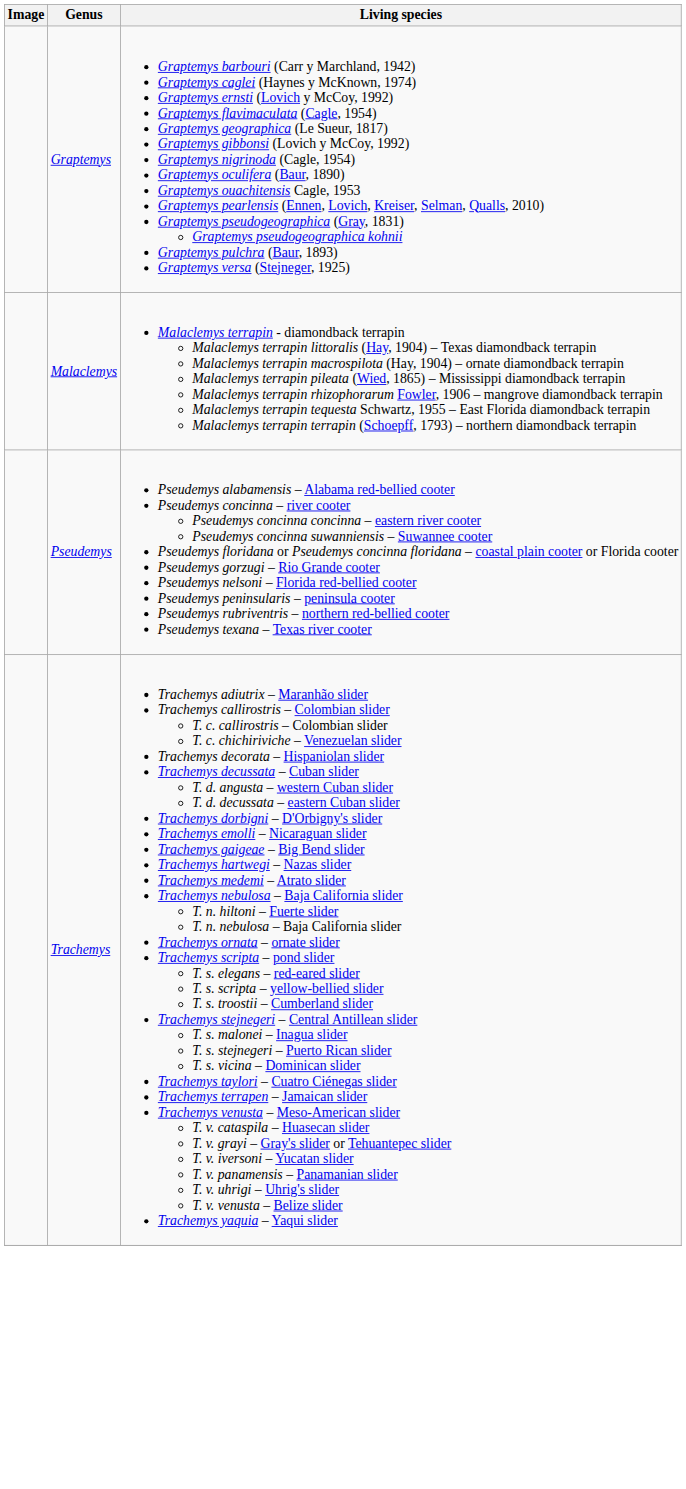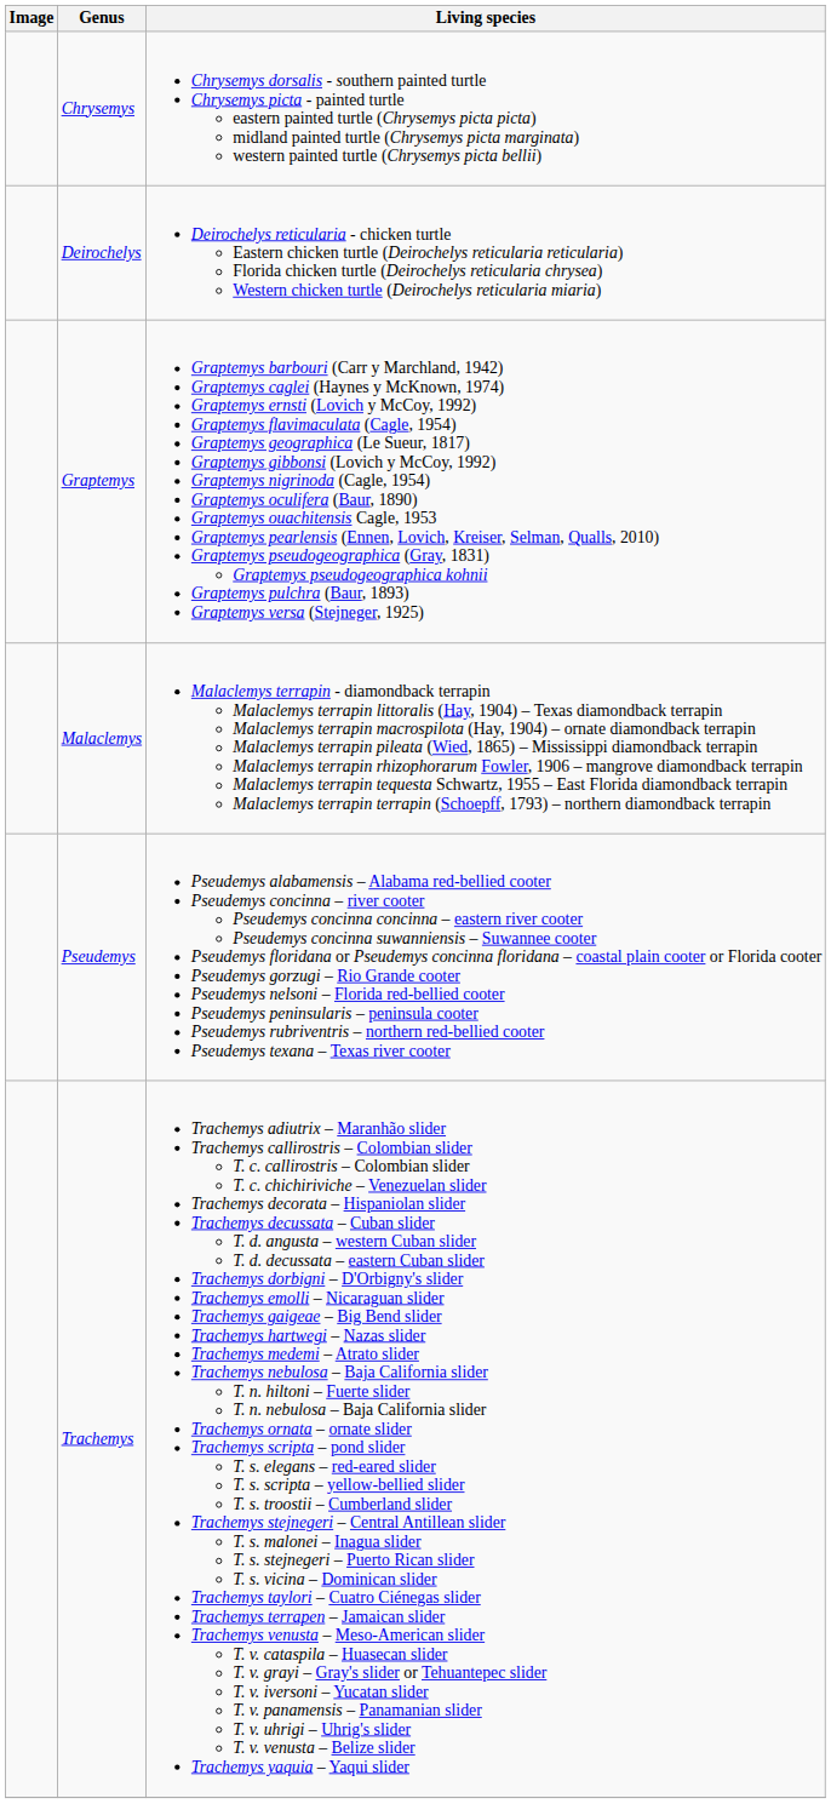+ row: Chrysemys | Chrysemys dorsalis - southern painted turtle Chrysemys picta - painted turtle eastern painted turtle (Chrysemys picta picta) midland painted turtle (Chrysemys picta marginata) western painted turtle (Chrysemys picta bellii)
+ row: Deirochelys | Deirochelys reticularia - chicken turtle Eastern chicken turtle (Deirochelys reticularia reticularia) Florida chicken turtle (Deirochelys reticularia chrysea) Western chicken turtle (Deirochelys reticularia miaria)
